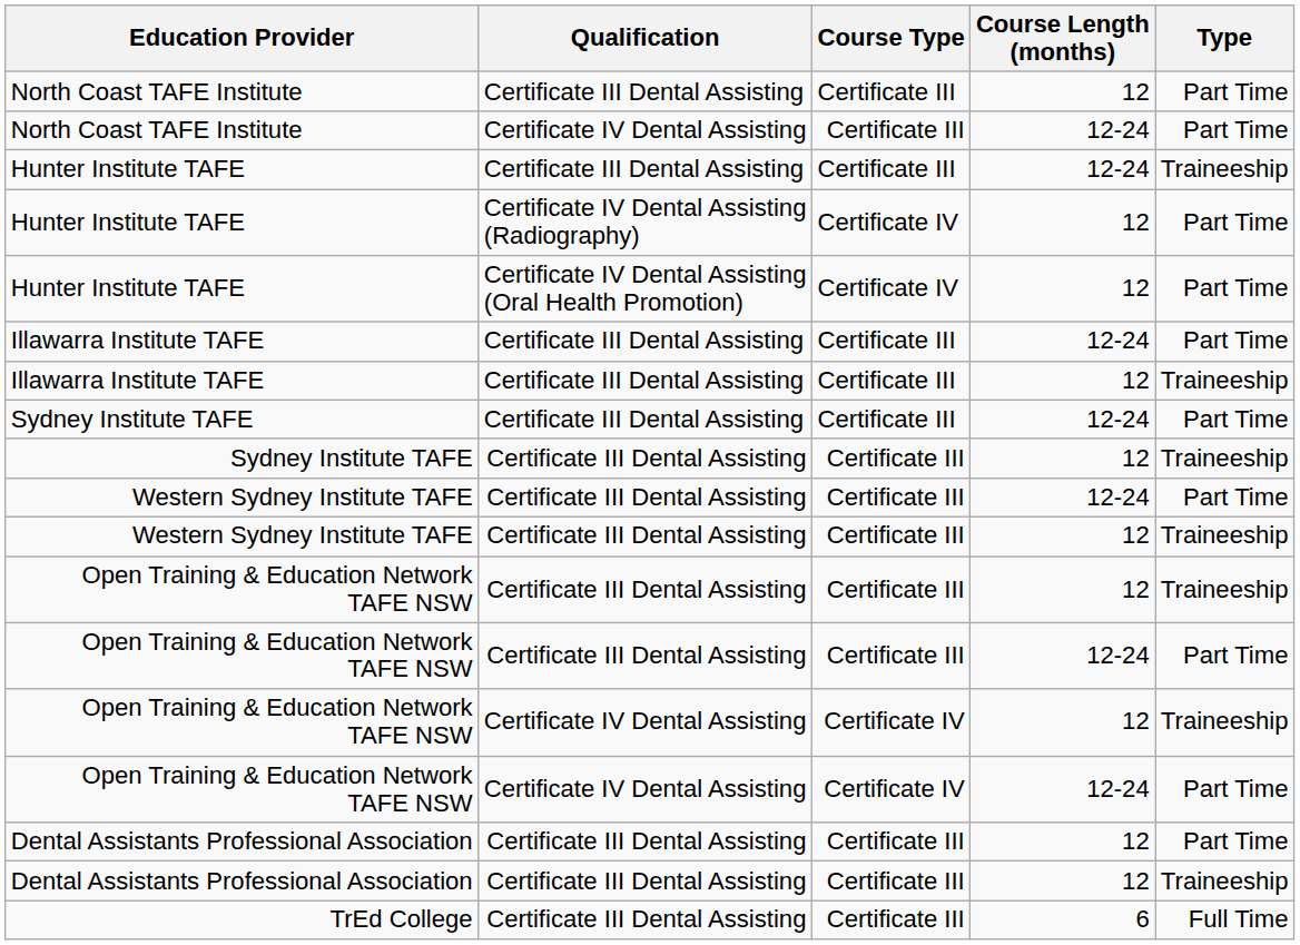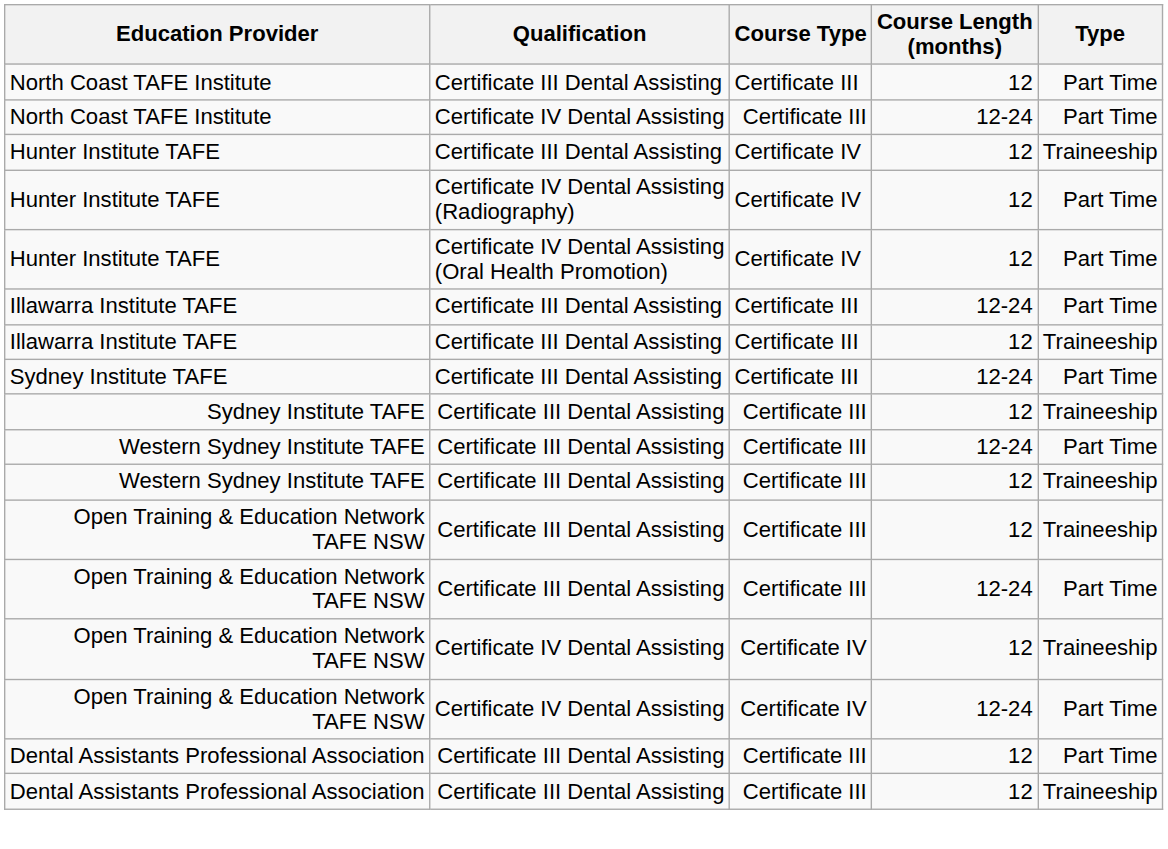Hunter Institute TAFE / Certificate III Dental Assisting | Course Type: Certificate III -> Certificate IV
Hunter Institute TAFE / Certificate III Dental Assisting | Course Length (months): 12-24 -> 12
- row: TrEd College | Certificate III Dental Assisting | Certificate III | 6 | Full Time
